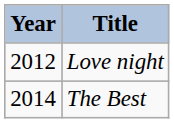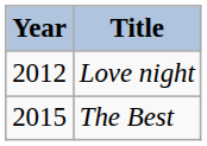The Best | Year: 2014 -> 2015
